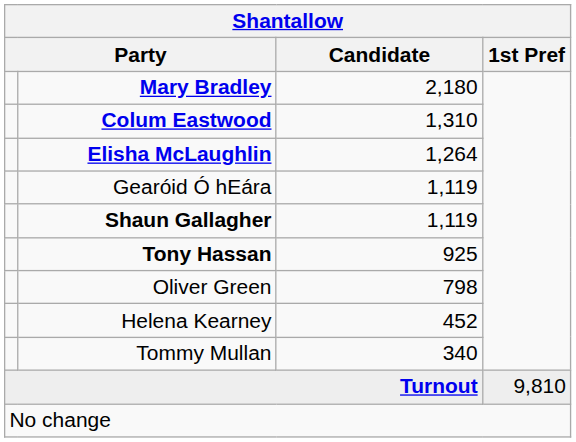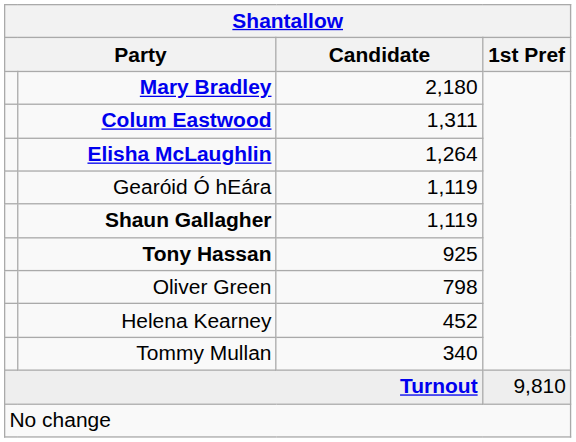Colum Eastwood | Candidate: 1,310 -> 1,311
